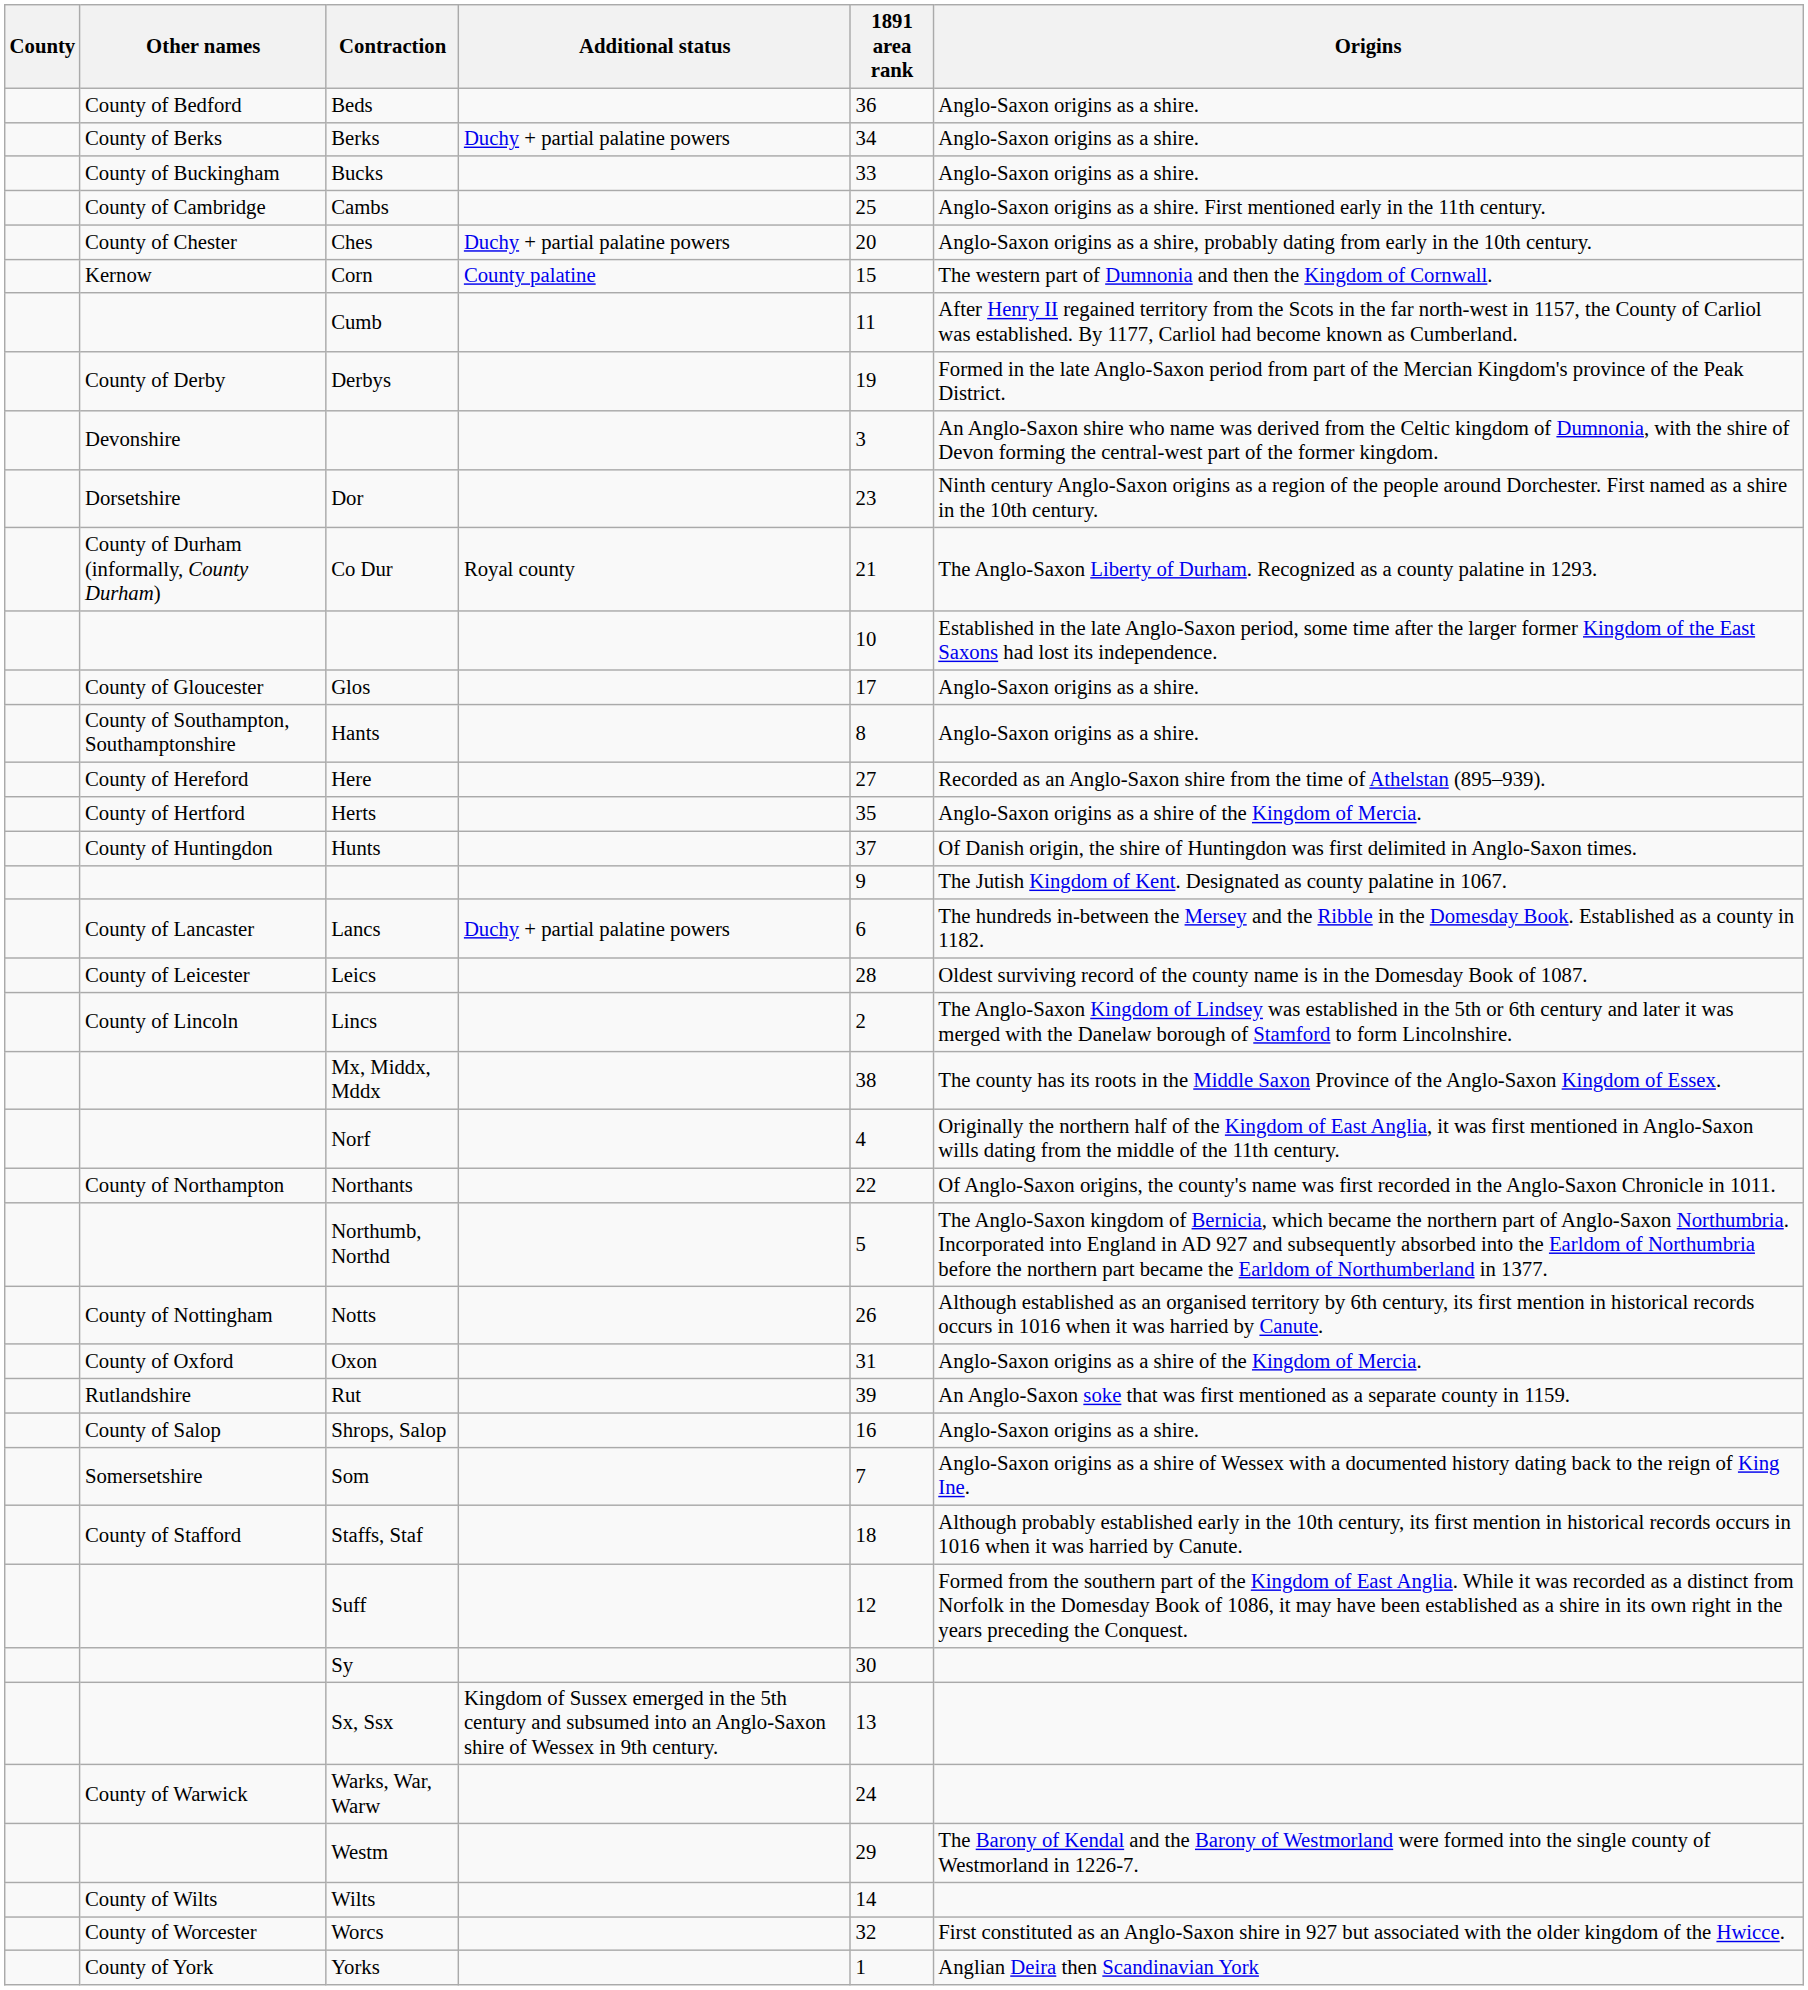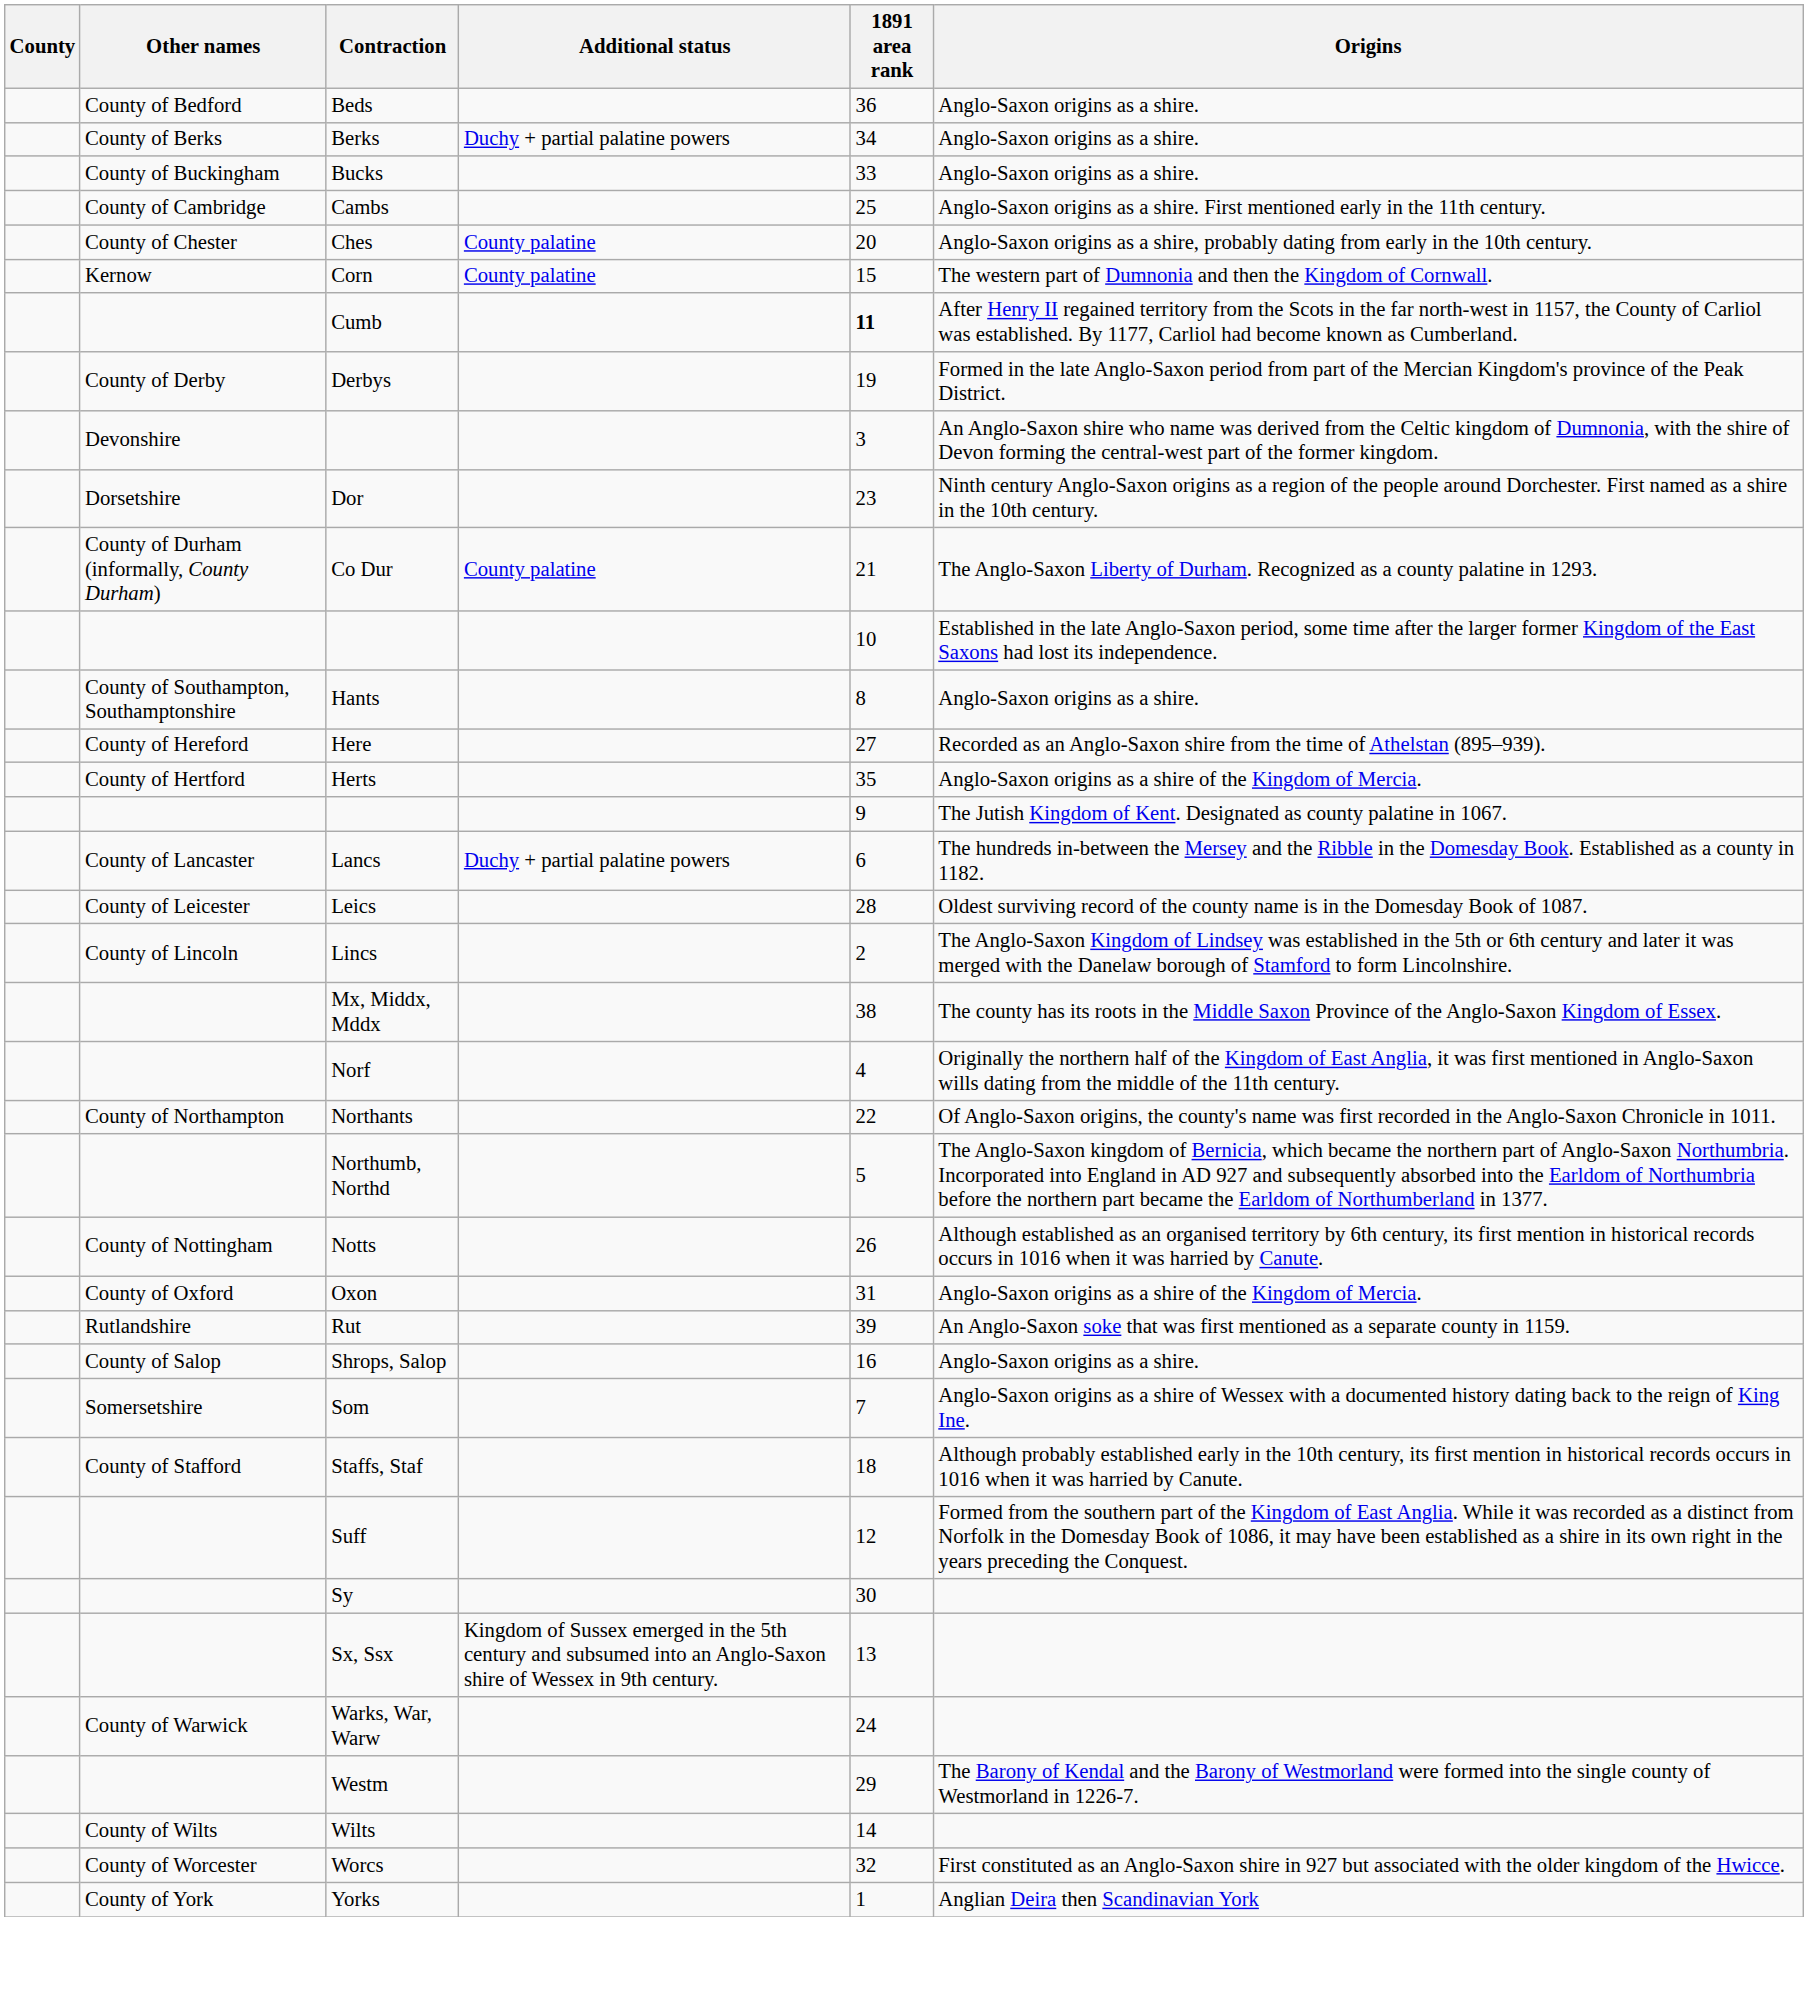Ches | Additional status: Duchy + partial palatine powers -> County palatine
Cumb | 1891 area rank: normal -> bold
Co Dur | Additional status: Royal county -> County palatine
- row: County of Gloucester | Glos | 17 | Anglo-Saxon origins as a shire.
- row: County of Huntingdon | Hunts | 37 | Of Danish origin, the shire of Huntingdon was first delimited in Anglo-Saxon times.
